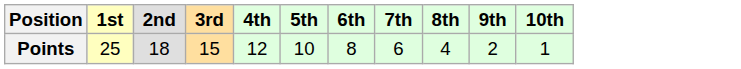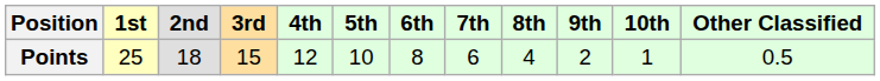+ column: Other Classified | 0.5
